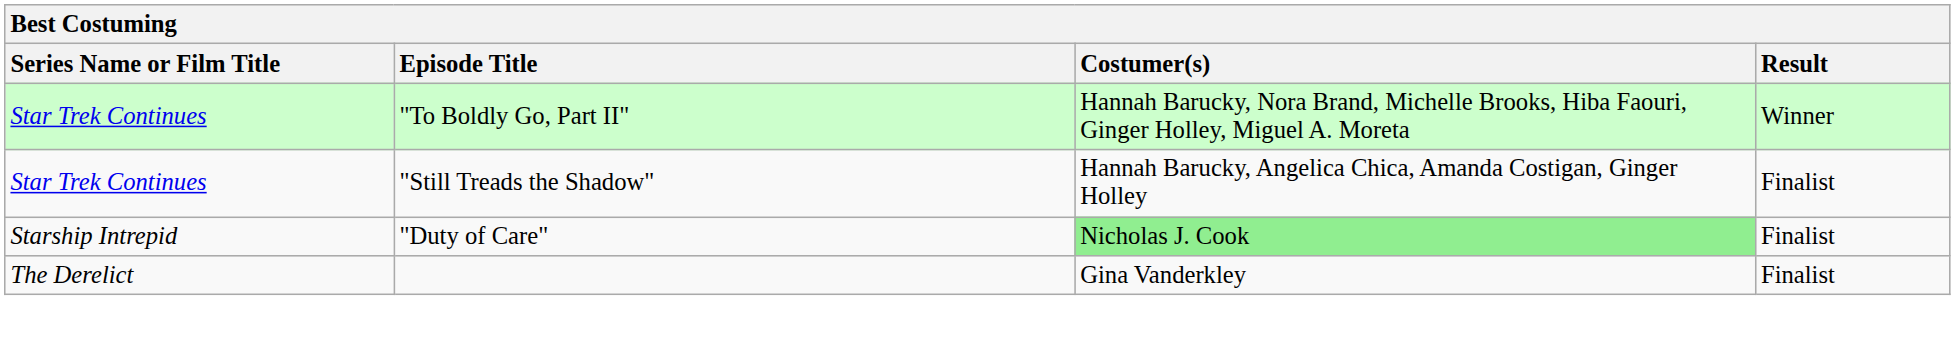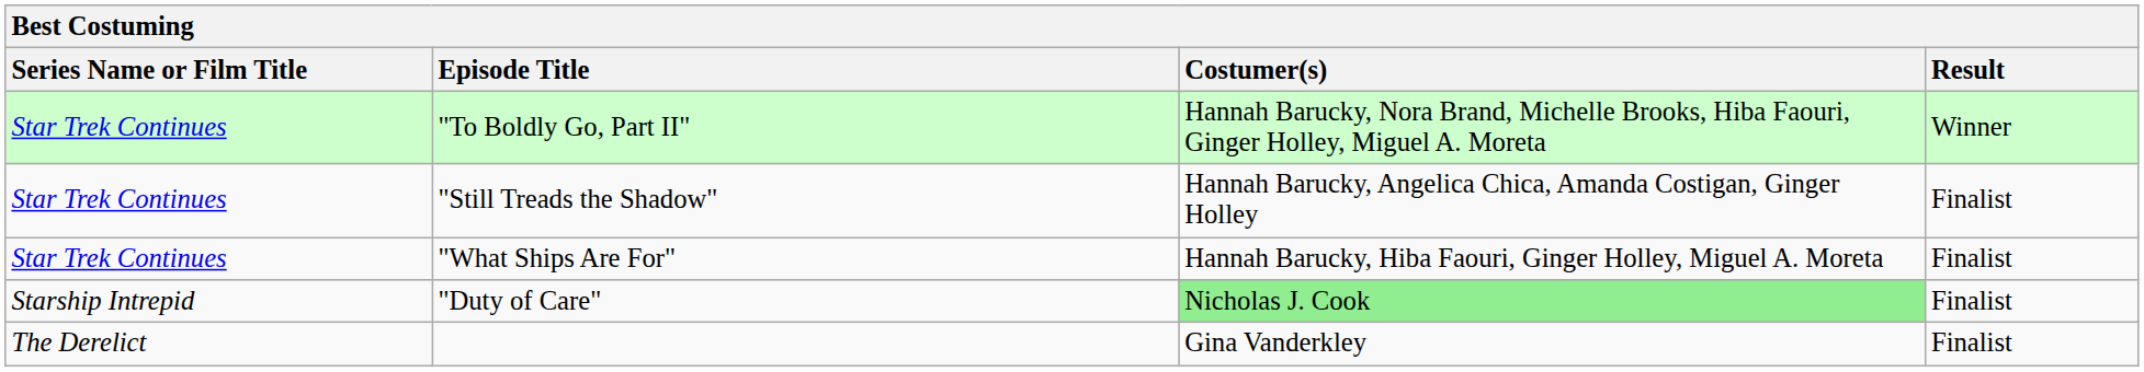+ row: Star Trek Continues | "What Ships Are For" | Hannah Barucky, Hiba Faouri, Ginger Holley, Miguel A. Moreta | Finalist
